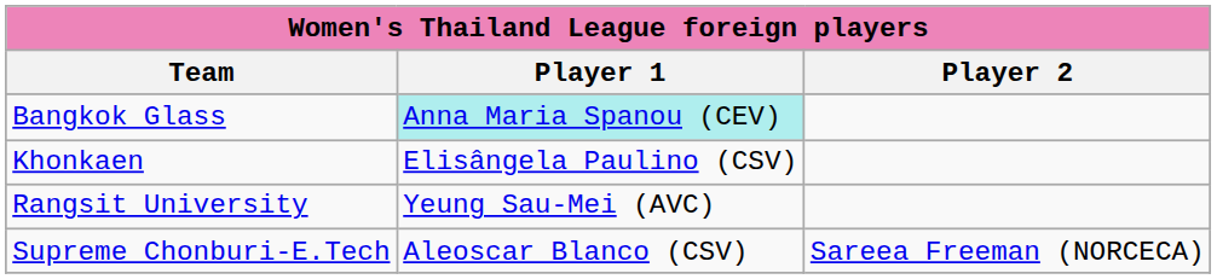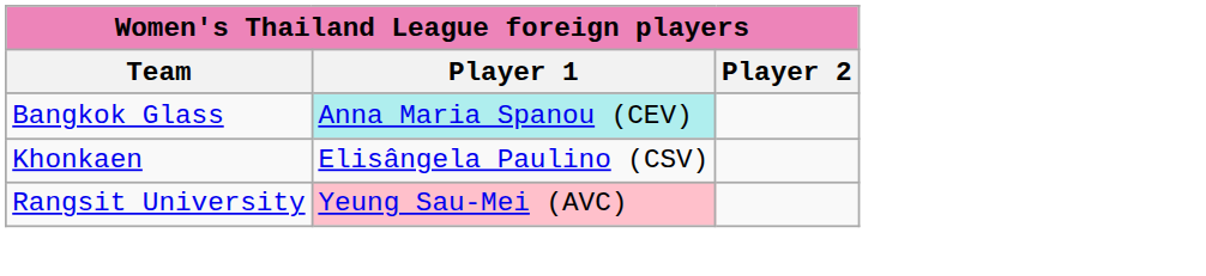Rangsit University | Player 1: no background -> pink background
- row: Supreme Chonburi-E.Tech | Aleoscar Blanco (CSV) | Sareea Freeman (NORCECA)
